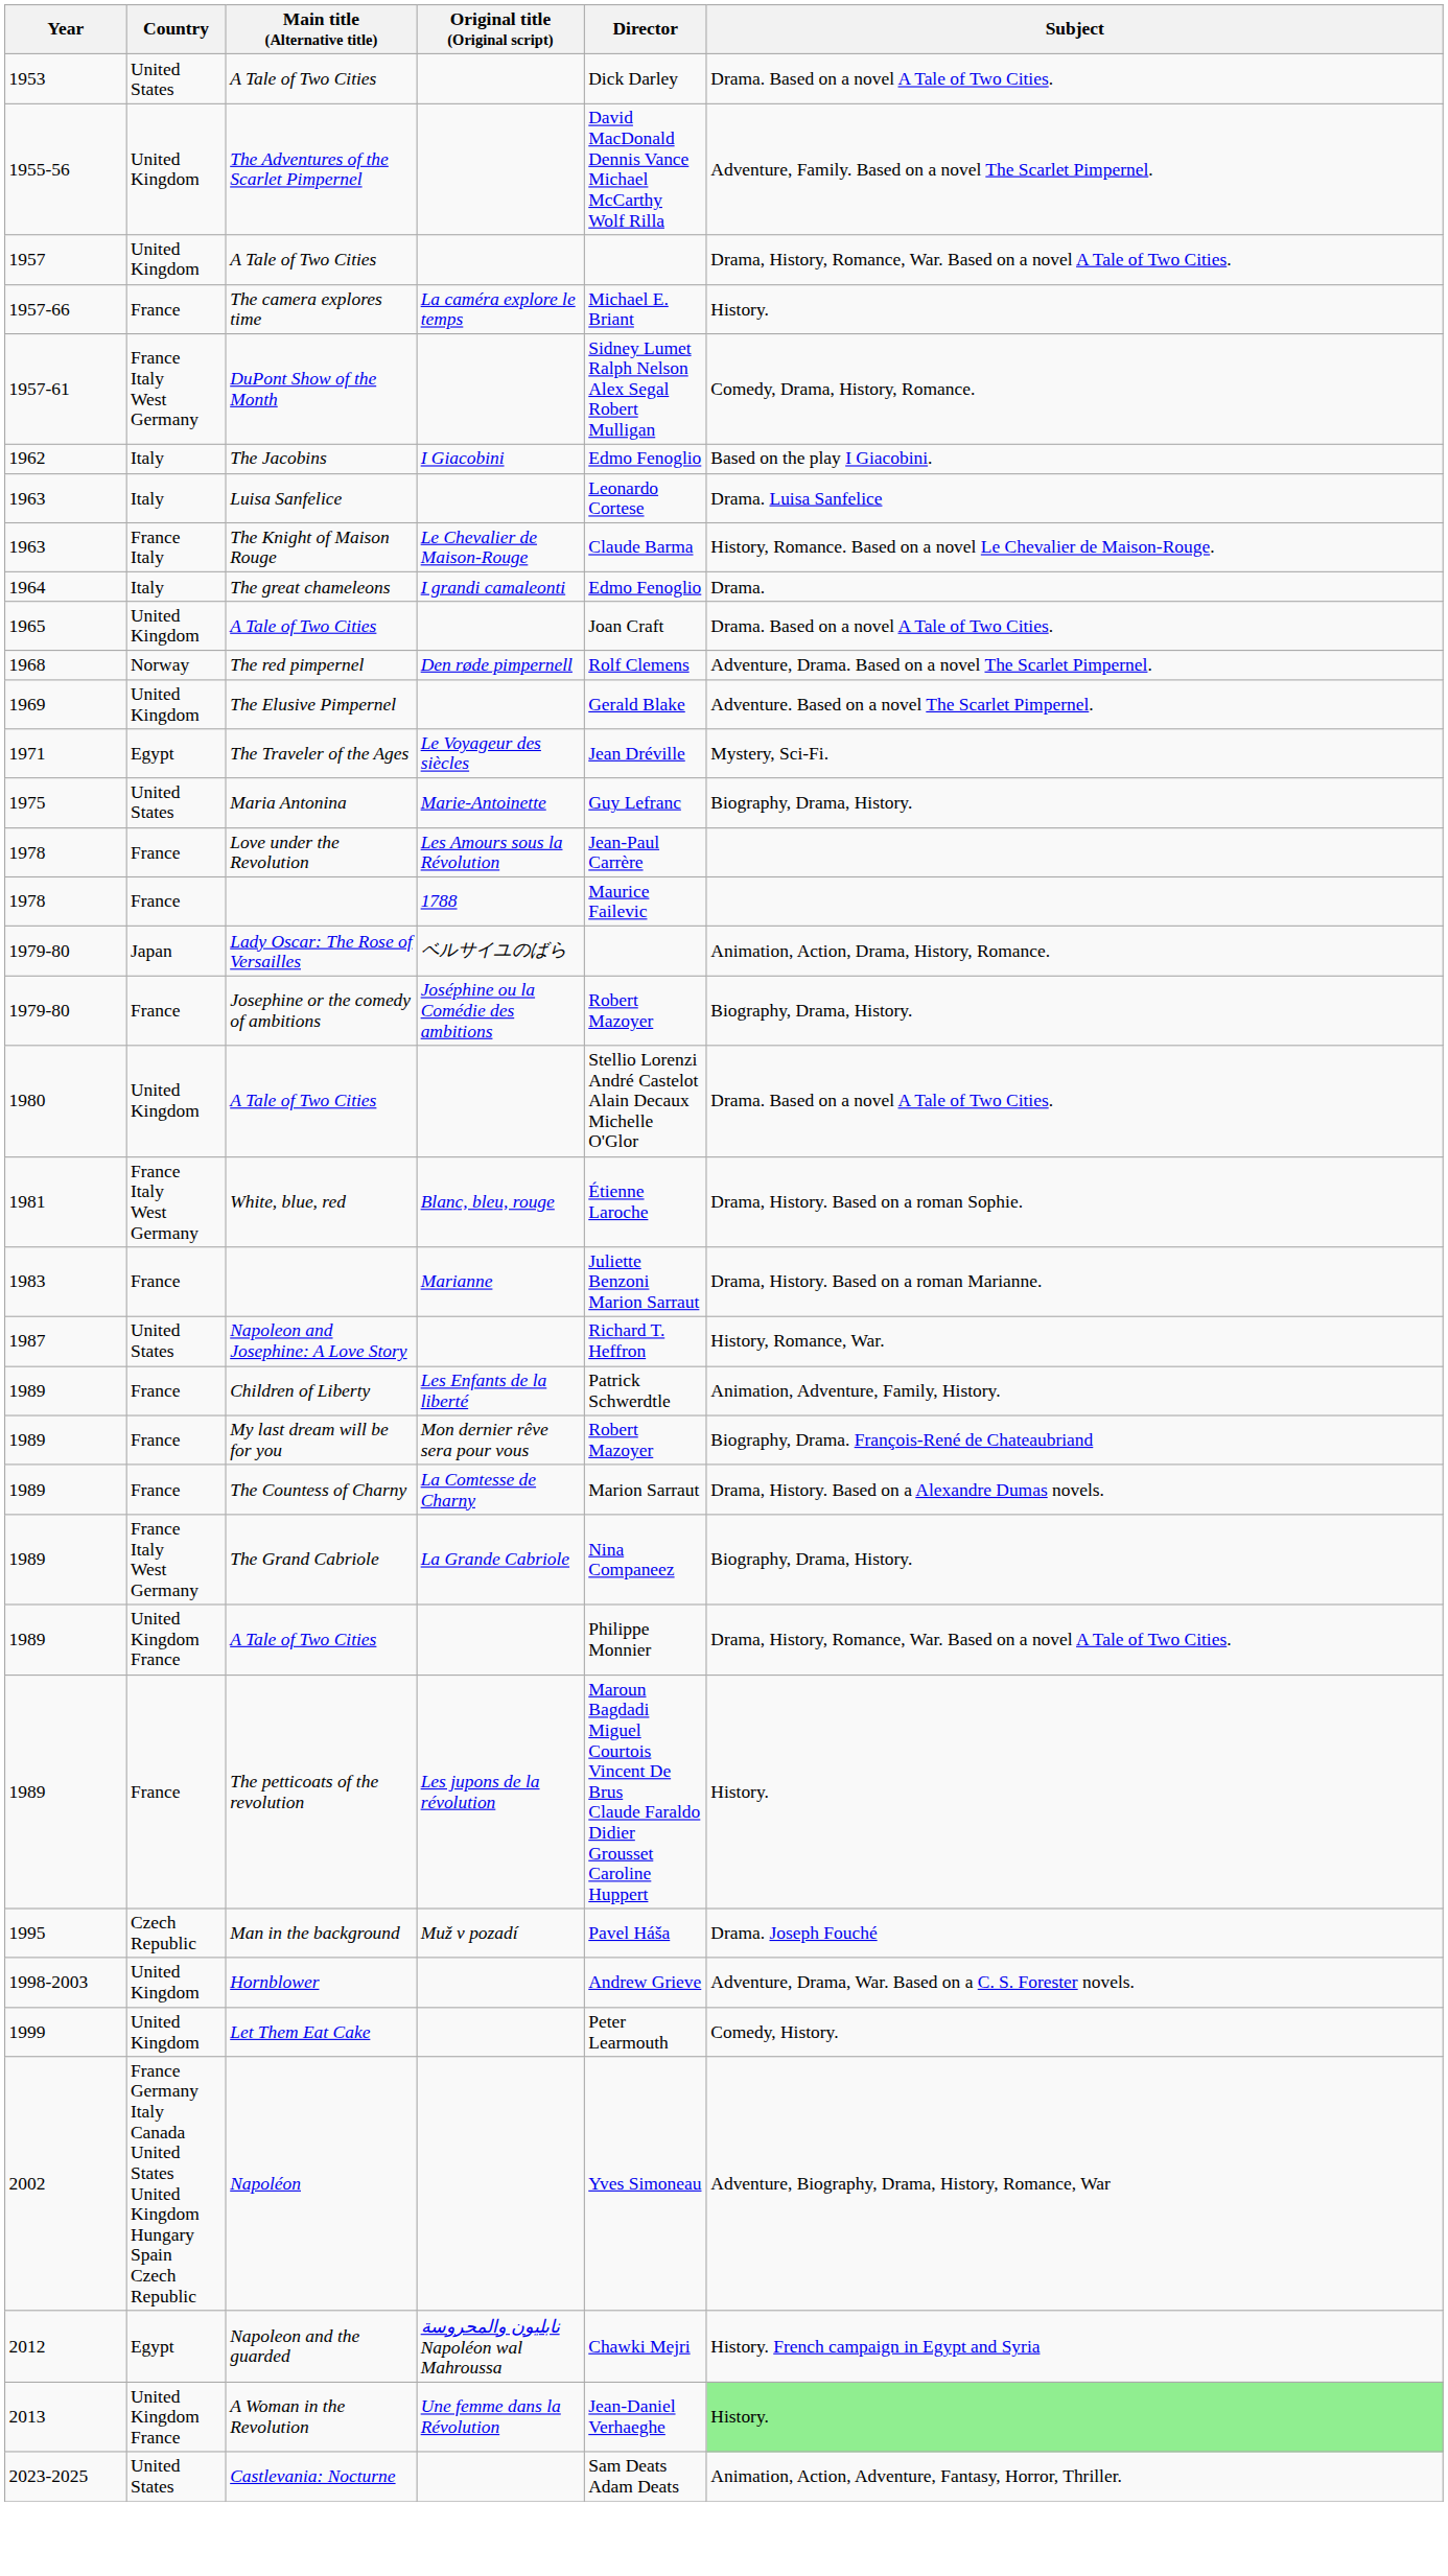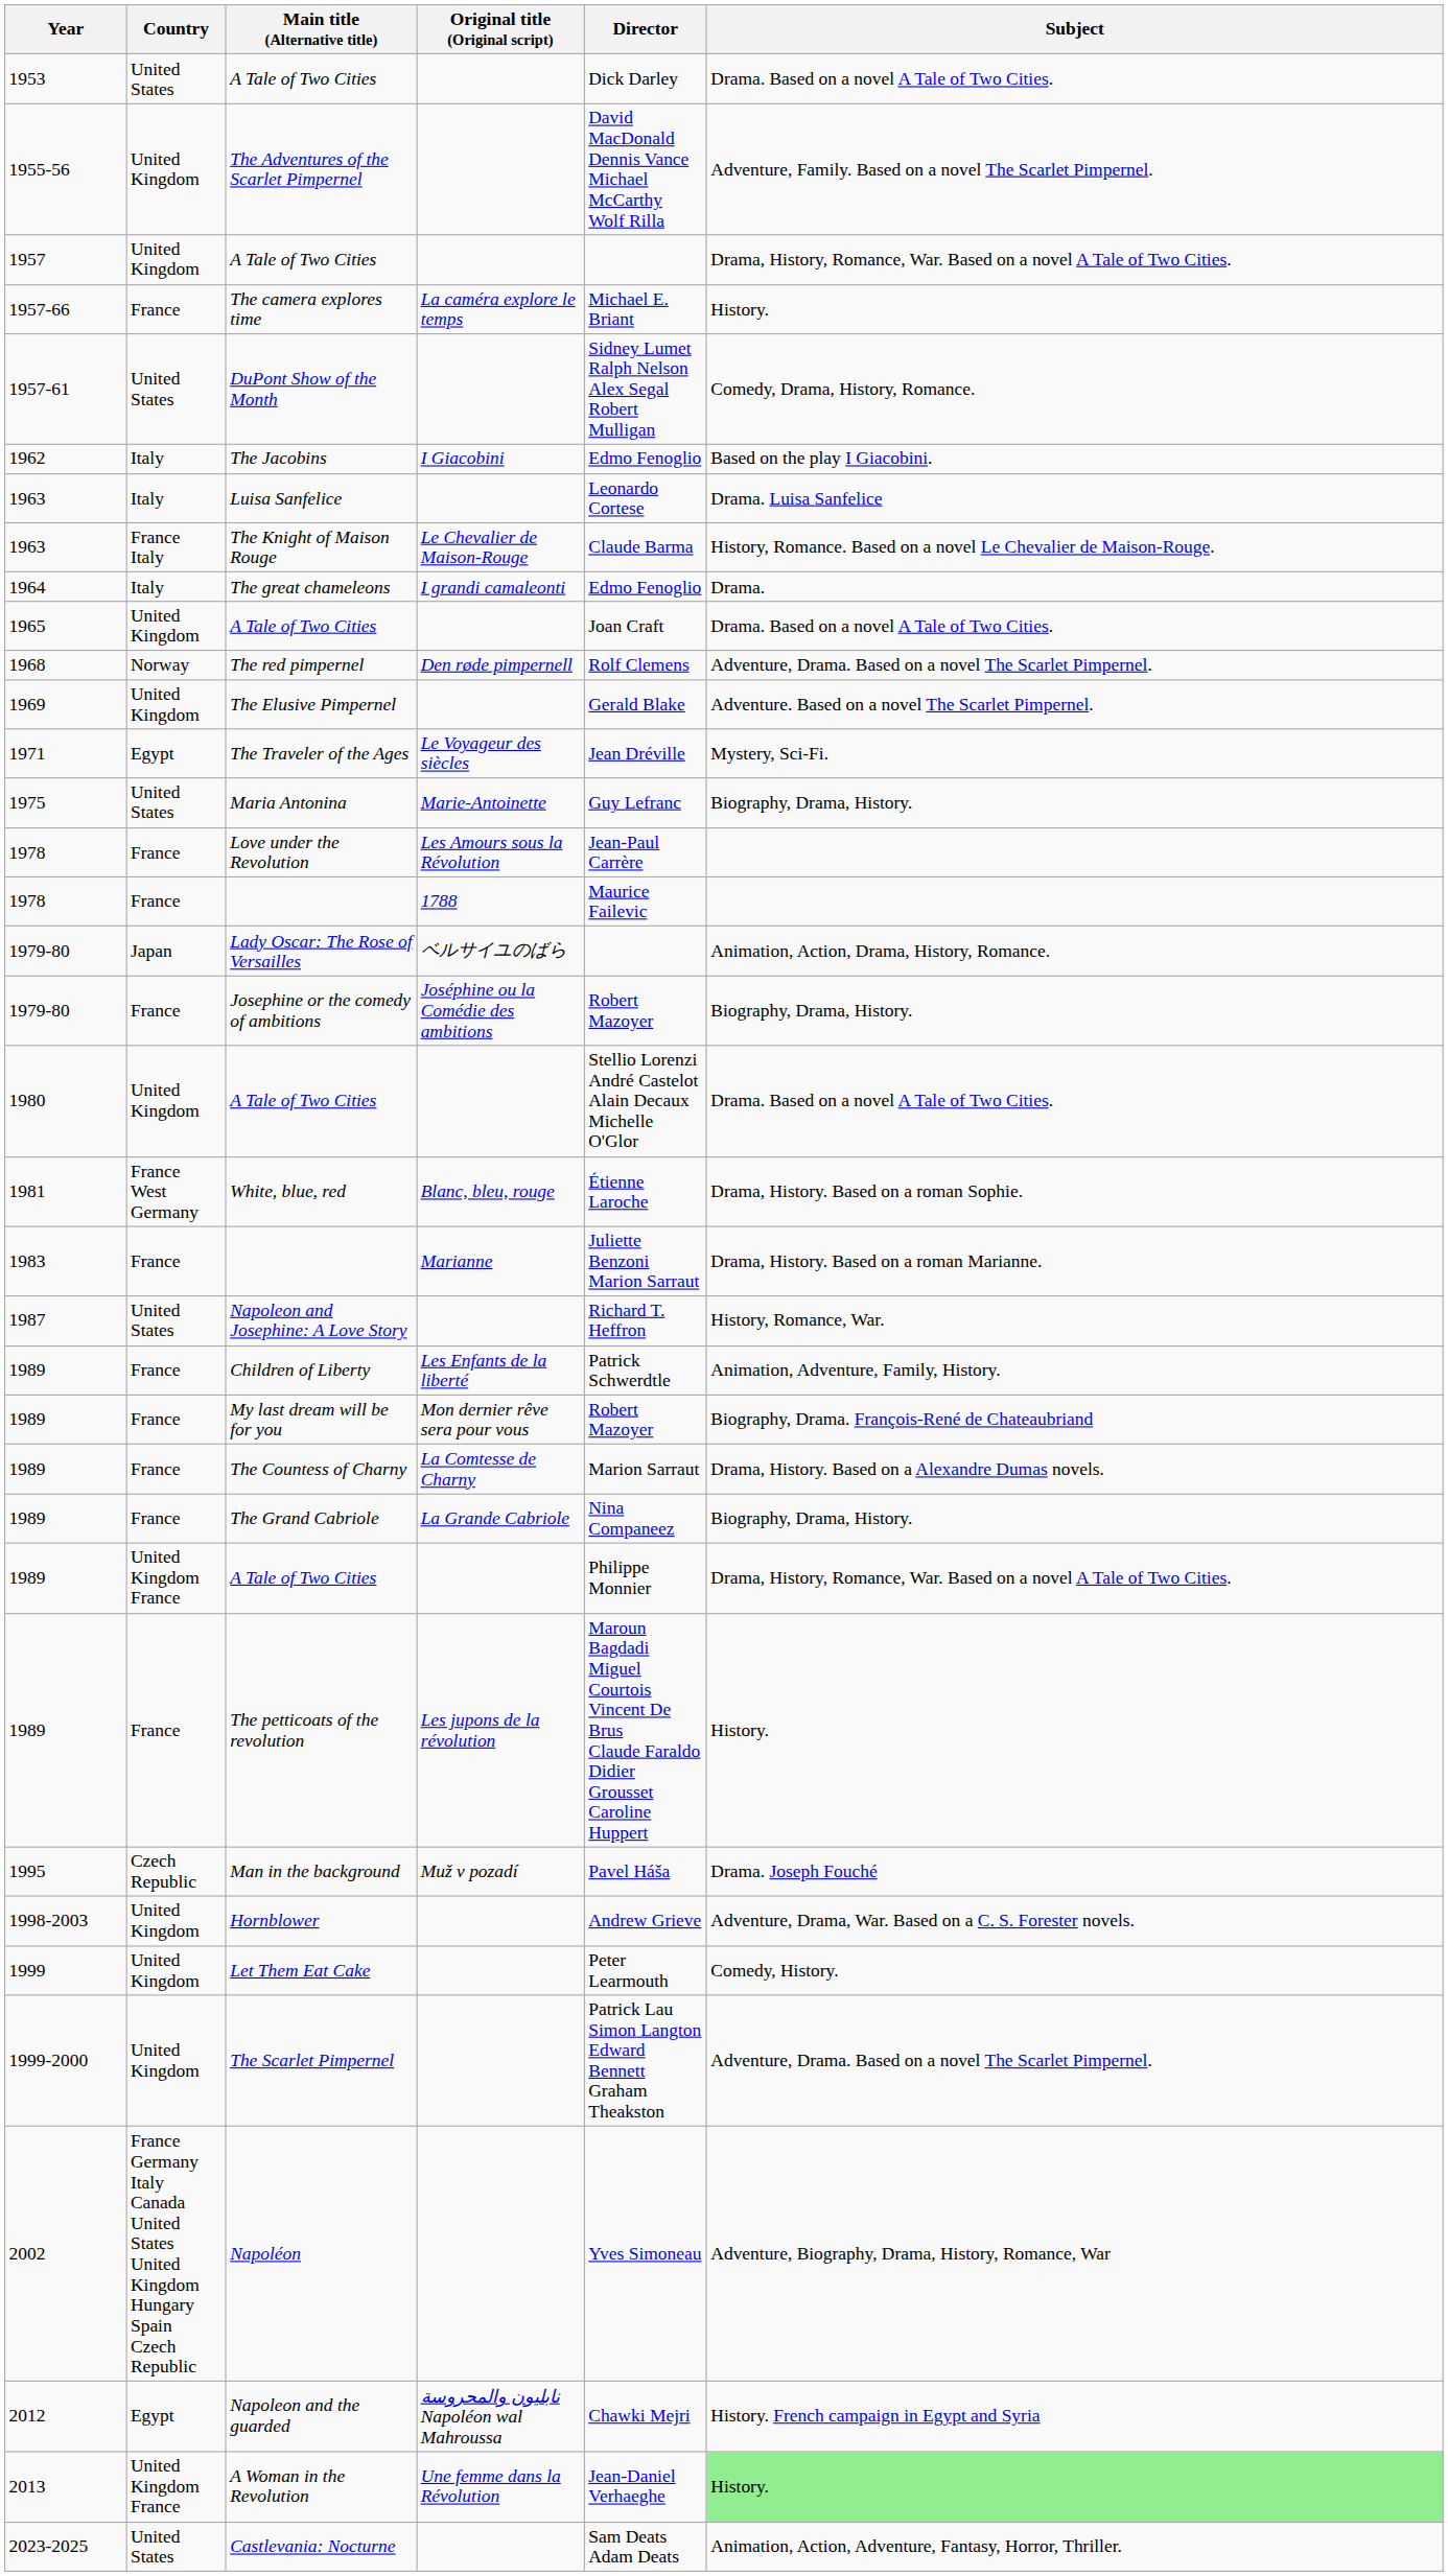DuPont Show of the Month | Country: France Italy West Germany -> United States
White, blue, red | Country: France Italy West Germany -> France West Germany
The Grand Cabriole | Country: France Italy West Germany -> France
+ row: 1999-2000 | United Kingdom | The Scarlet Pimpernel | Patrick Lau Simon Langton Edward Bennett Graham Theakston | Adventure, Drama. Based on a novel The Scarlet Pimpernel.
